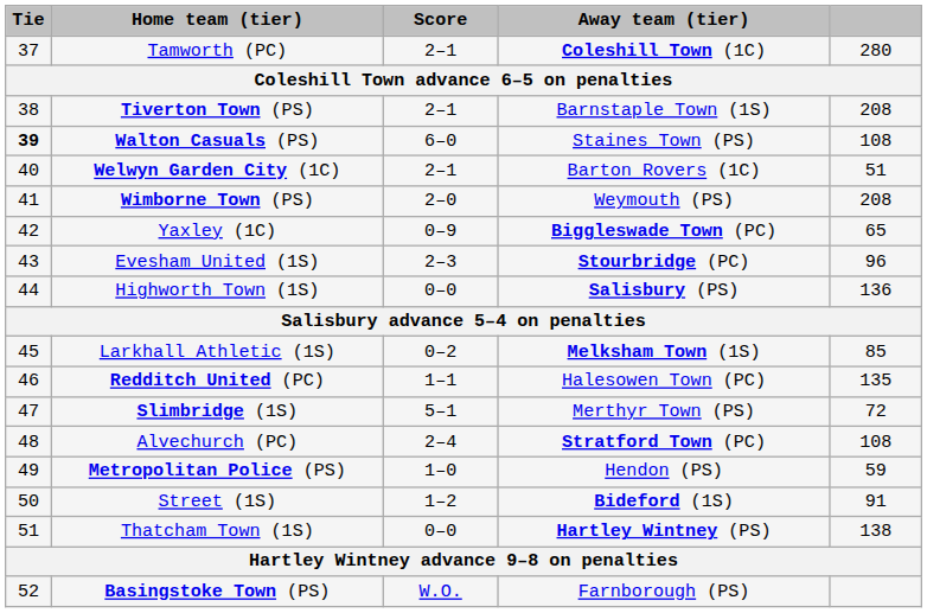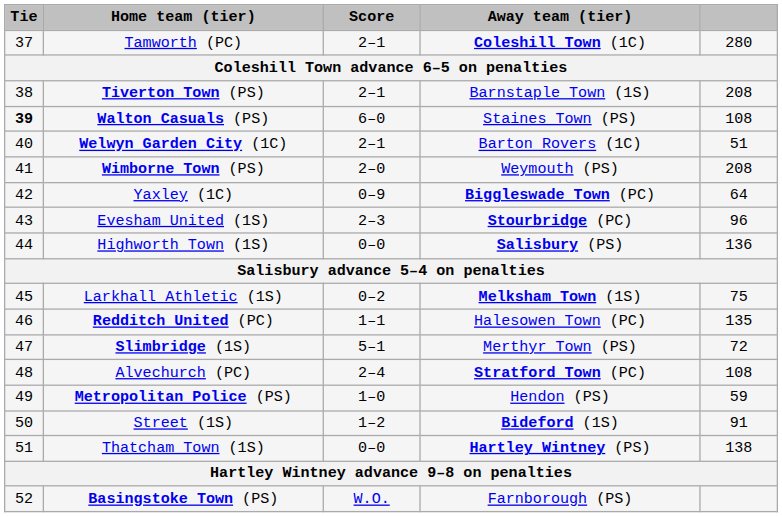Yaxley (1C) | column 5: 65 -> 64
Larkhall Athletic (1S) | column 5: 85 -> 75
